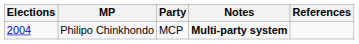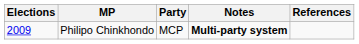Philipo Chinkhondo | Elections: 2004 -> 2009
